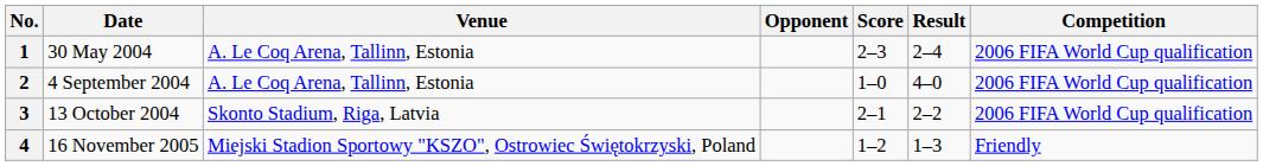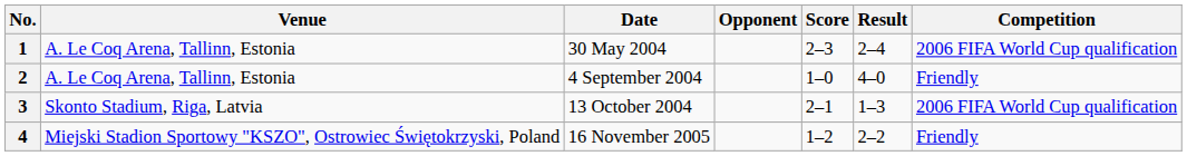columns swapped: Date <-> Venue
2 | Competition: 2006 FIFA World Cup qualification -> Friendly
3 | Result: 2–2 -> 1–3
4 | Result: 1–3 -> 2–2
